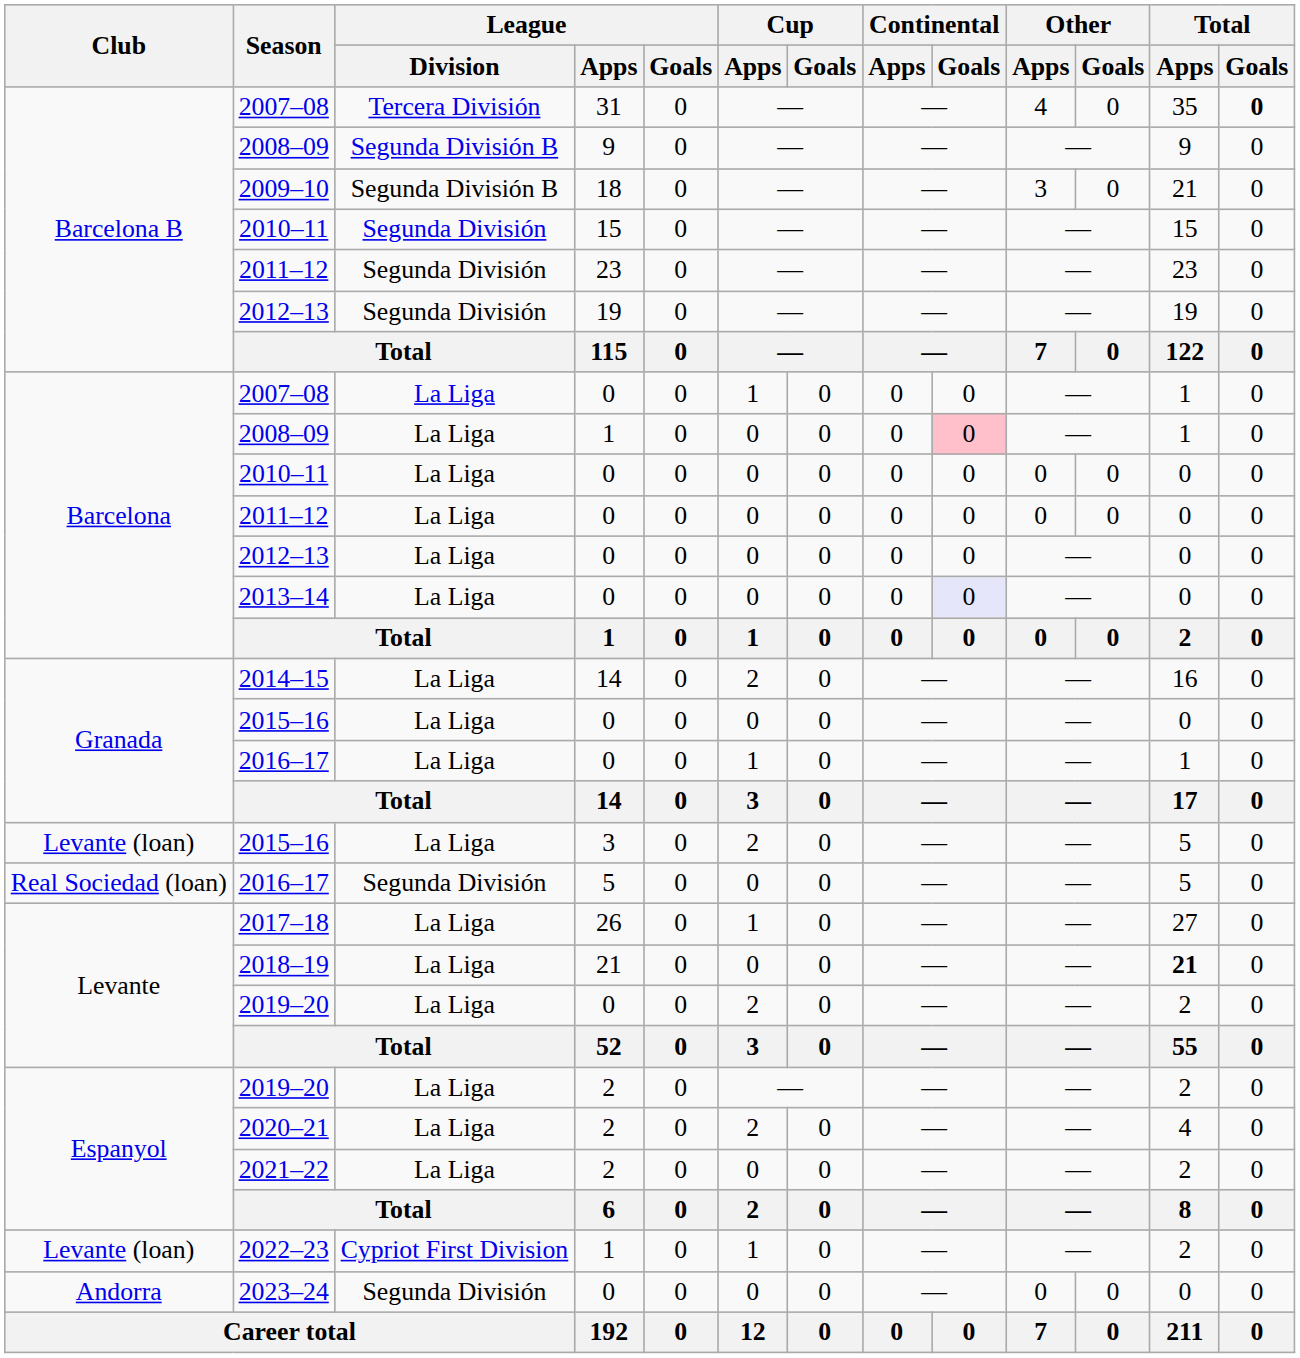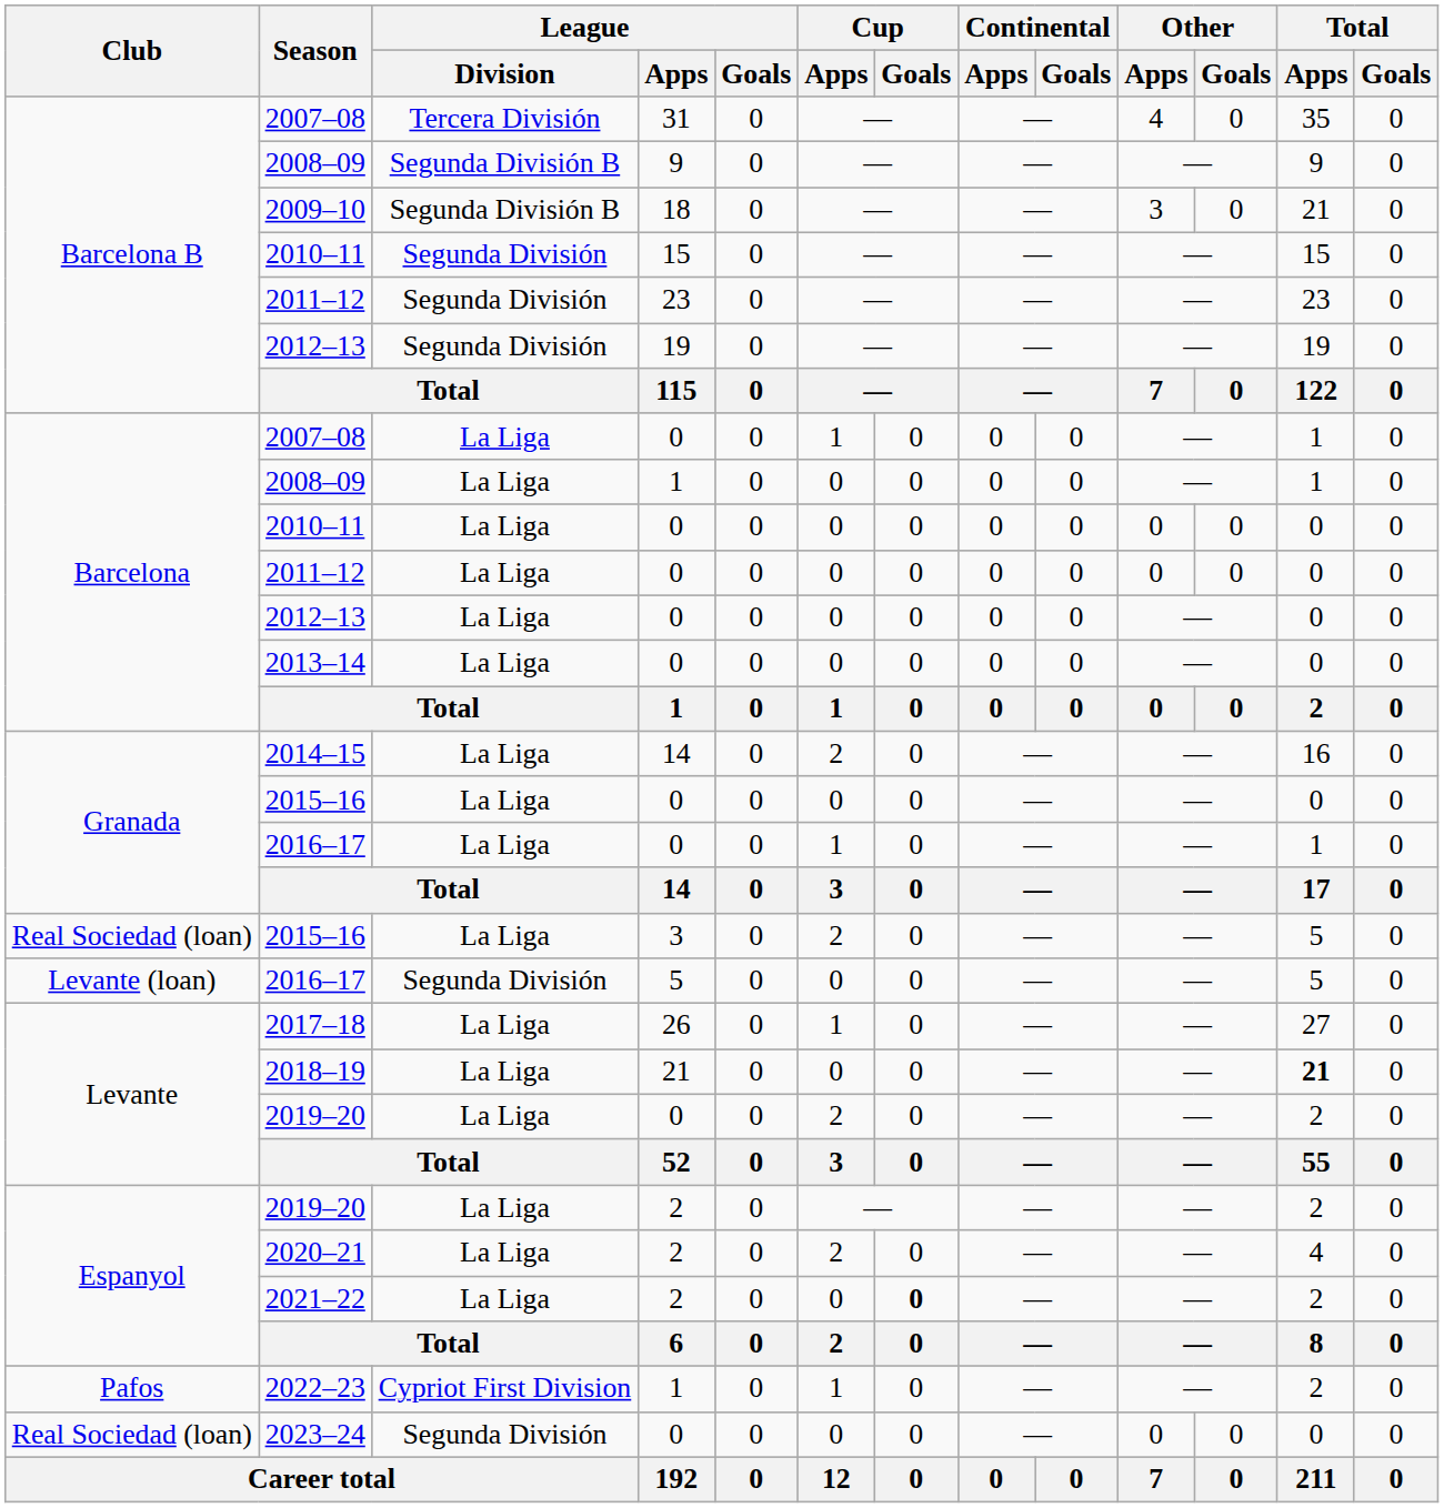2007–08 / 31 | Total / Goals: bold -> normal
2008–09 / 1 | Continental / Goals: pink background -> no background
2013–14 | Continental / Goals: lavender background -> no background
2015–16 / 3 | Club: Levante (loan) -> Real Sociedad (loan)
2016–17 / 5 | Club: Real Sociedad (loan) -> Levante (loan)
2021–22 | Cup / Goals: normal -> bold
2022–23 | Club: Levante (loan) -> Pafos
2023–24 | Club: Andorra -> Real Sociedad (loan)
